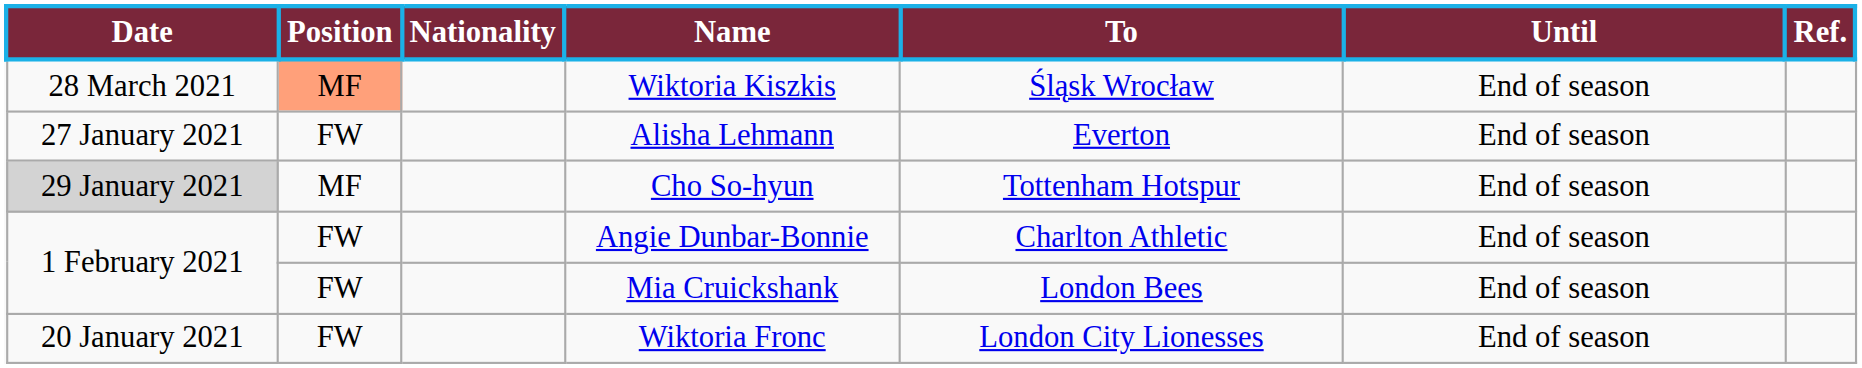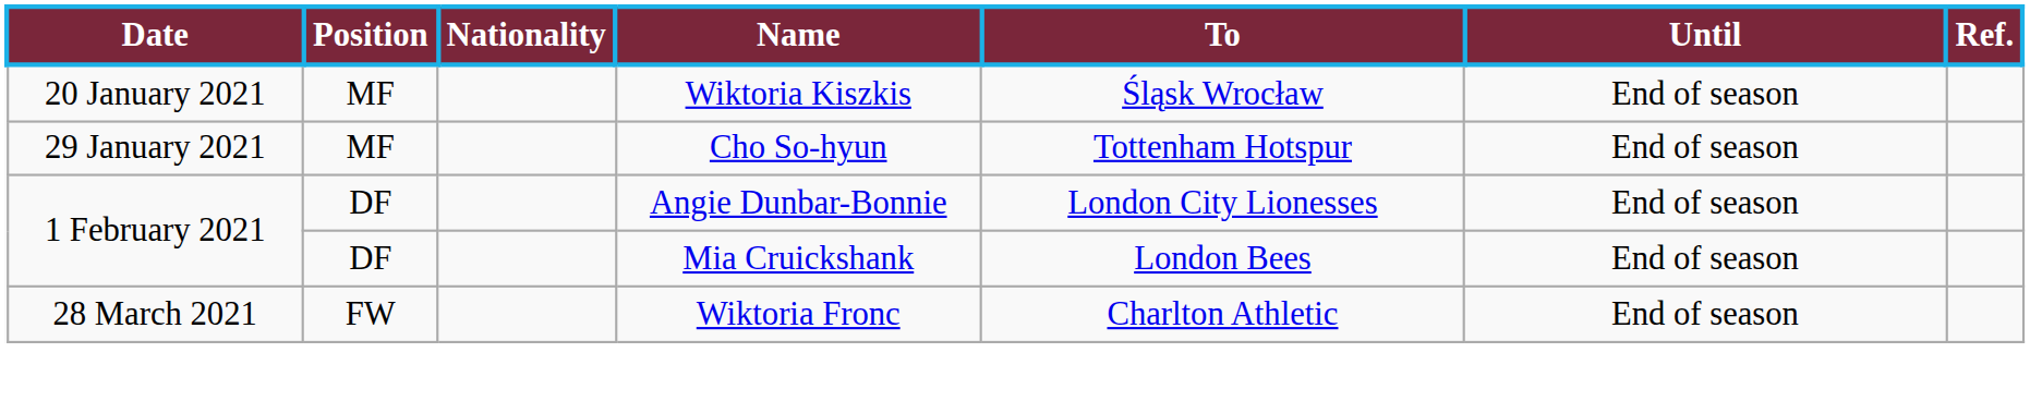Wiktoria Kiszkis | Date: 28 March 2021 -> 20 January 2021
Wiktoria Kiszkis | Position: lightsalmon background -> no background
- row: 27 January 2021 | FW | Alisha Lehmann | Everton | End of season
Cho So-hyun | Date: lightgrey background -> no background
Angie Dunbar-Bonnie | Position: FW -> DF
Angie Dunbar-Bonnie | To: Charlton Athletic -> London City Lionesses
Mia Cruickshank | Position: FW -> DF
Wiktoria Fronc | Date: 20 January 2021 -> 28 March 2021
Wiktoria Fronc | To: London City Lionesses -> Charlton Athletic
